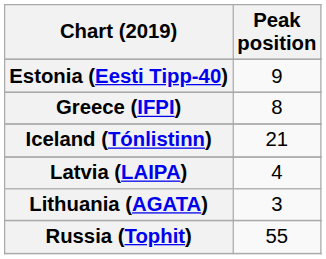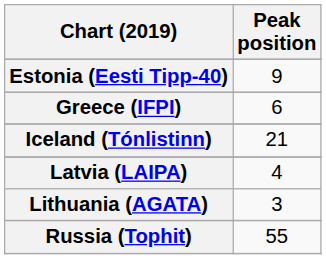Greece (IFPI) | Peak position: 8 -> 6
